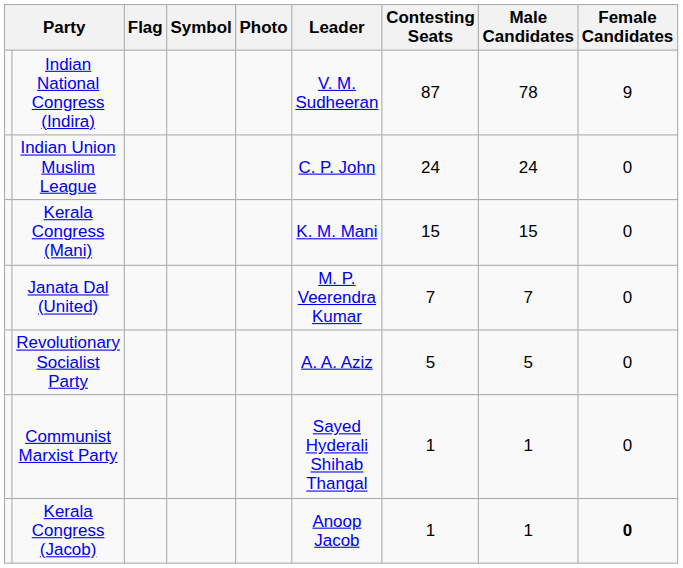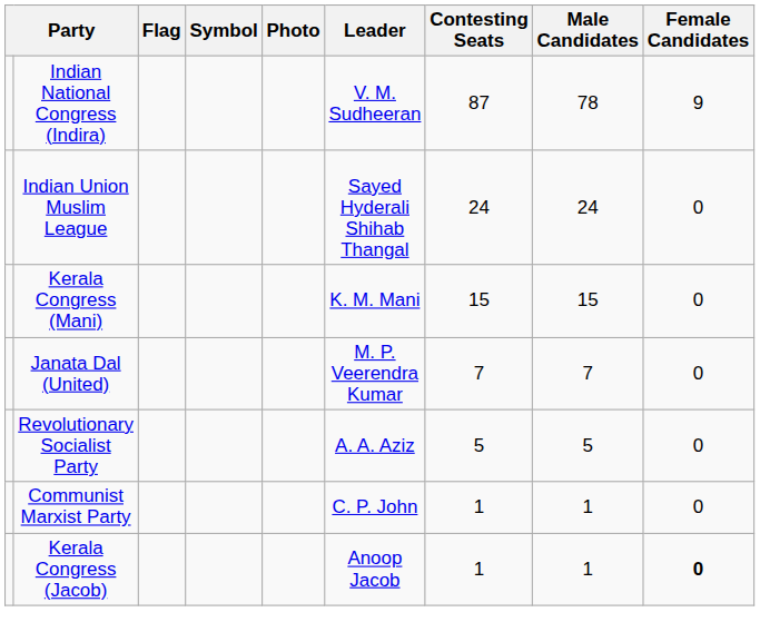Indian Union Muslim League | Leader: C. P. John -> Sayed Hyderali Shihab Thangal
Communist Marxist Party | Leader: Sayed Hyderali Shihab Thangal -> C. P. John
